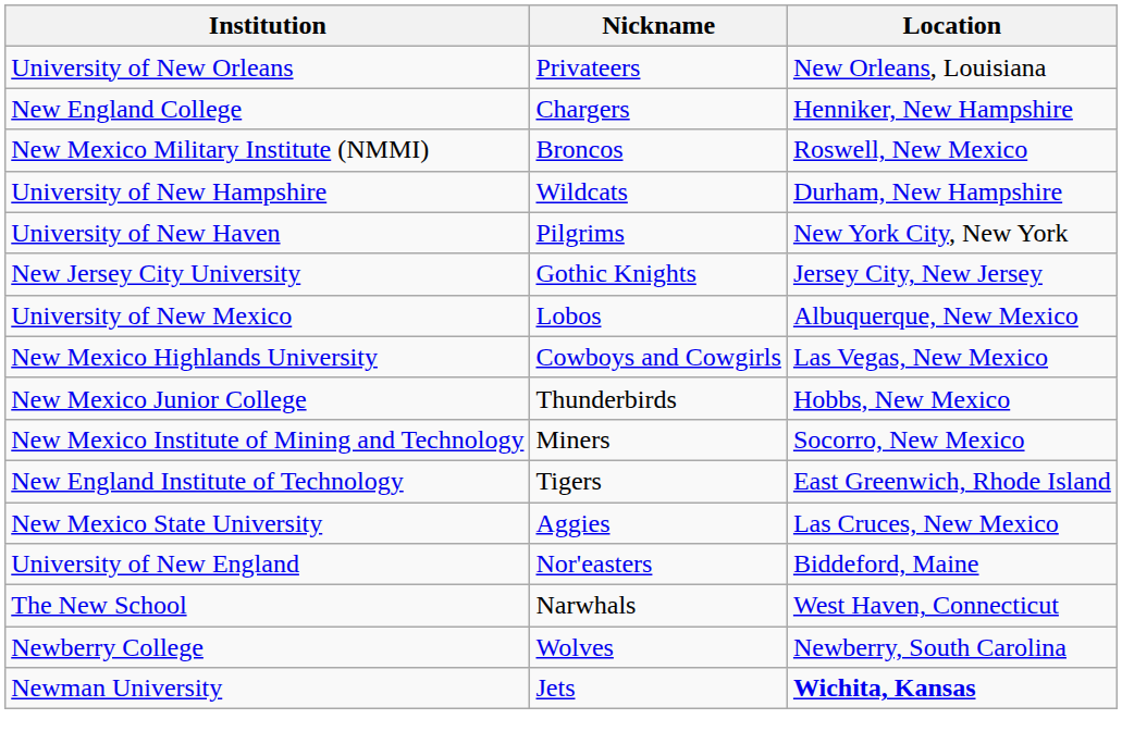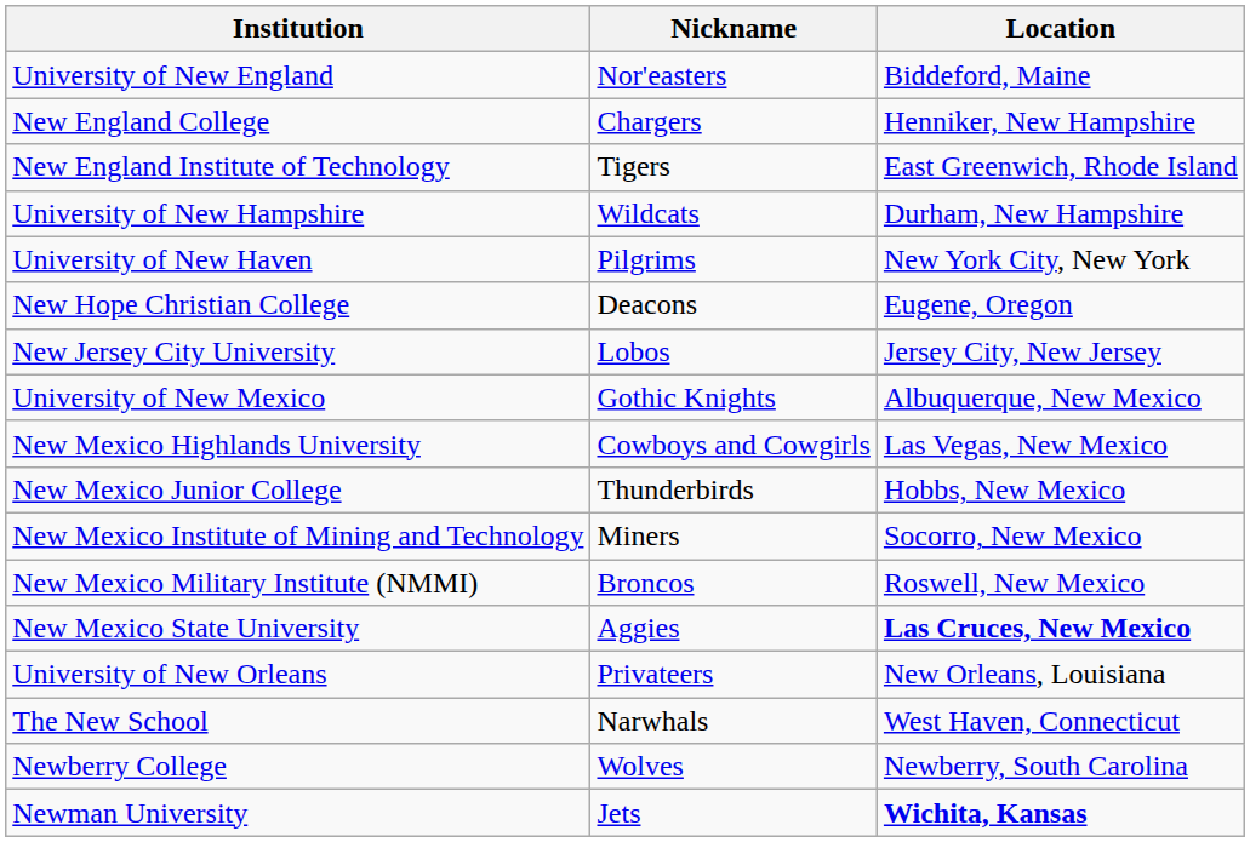rows swapped: University of New England <-> University of New Orleans
rows swapped: New England Institute of Technology <-> New Mexico Military Institute (NMMI)
+ row: New Hope Christian College | Deacons | Eugene, Oregon
New Jersey City University | Nickname: Gothic Knights -> Lobos
University of New Mexico | Nickname: Lobos -> Gothic Knights
New Mexico State University | Location: normal -> bold
